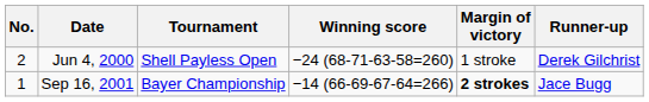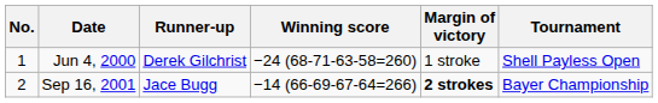columns swapped: Tournament <-> Runner-up
Jun 4, 2000 | No.: 2 -> 1
Sep 16, 2001 | No.: 1 -> 2
